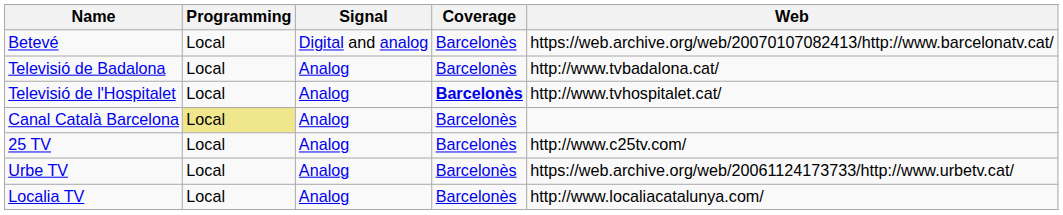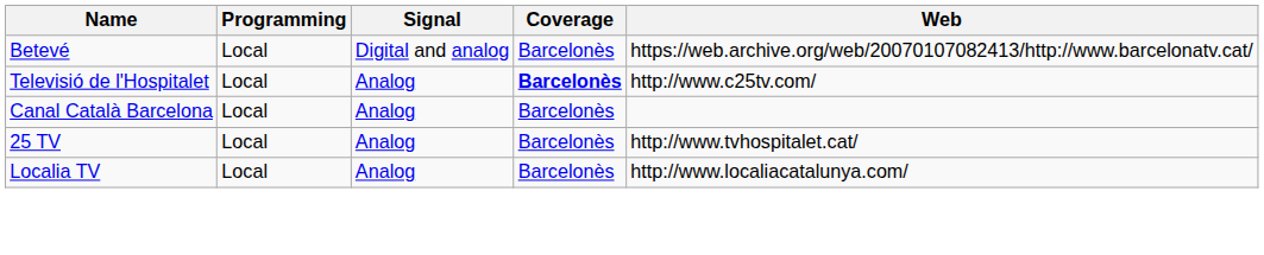- row: Televisió de Badalona | Local | Analog | Barcelonès | http://www.tvbadalona.cat/
Televisió de l'Hospitalet | Web: http://www.tvhospitalet.cat/ -> http://www.c25tv.com/
Canal Català Barcelona | Programming: khaki background -> no background
25 TV | Web: http://www.c25tv.com/ -> http://www.tvhospitalet.cat/
- row: Urbe TV | Local | Analog | Barcelonès | https://web.archive.org/web/20061124173733/http://www.urbetv.cat/
